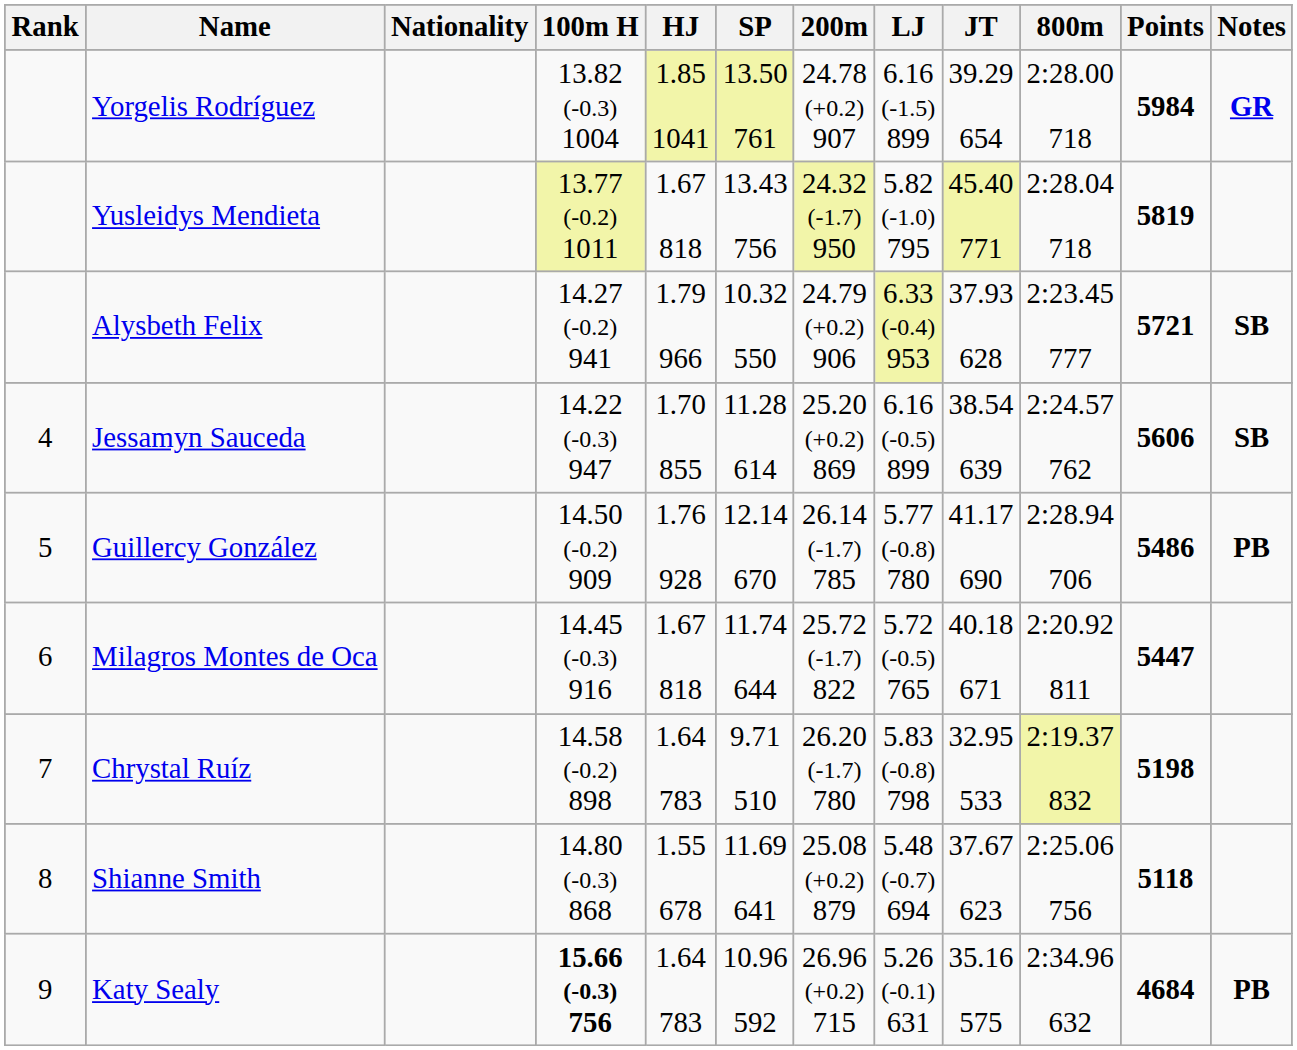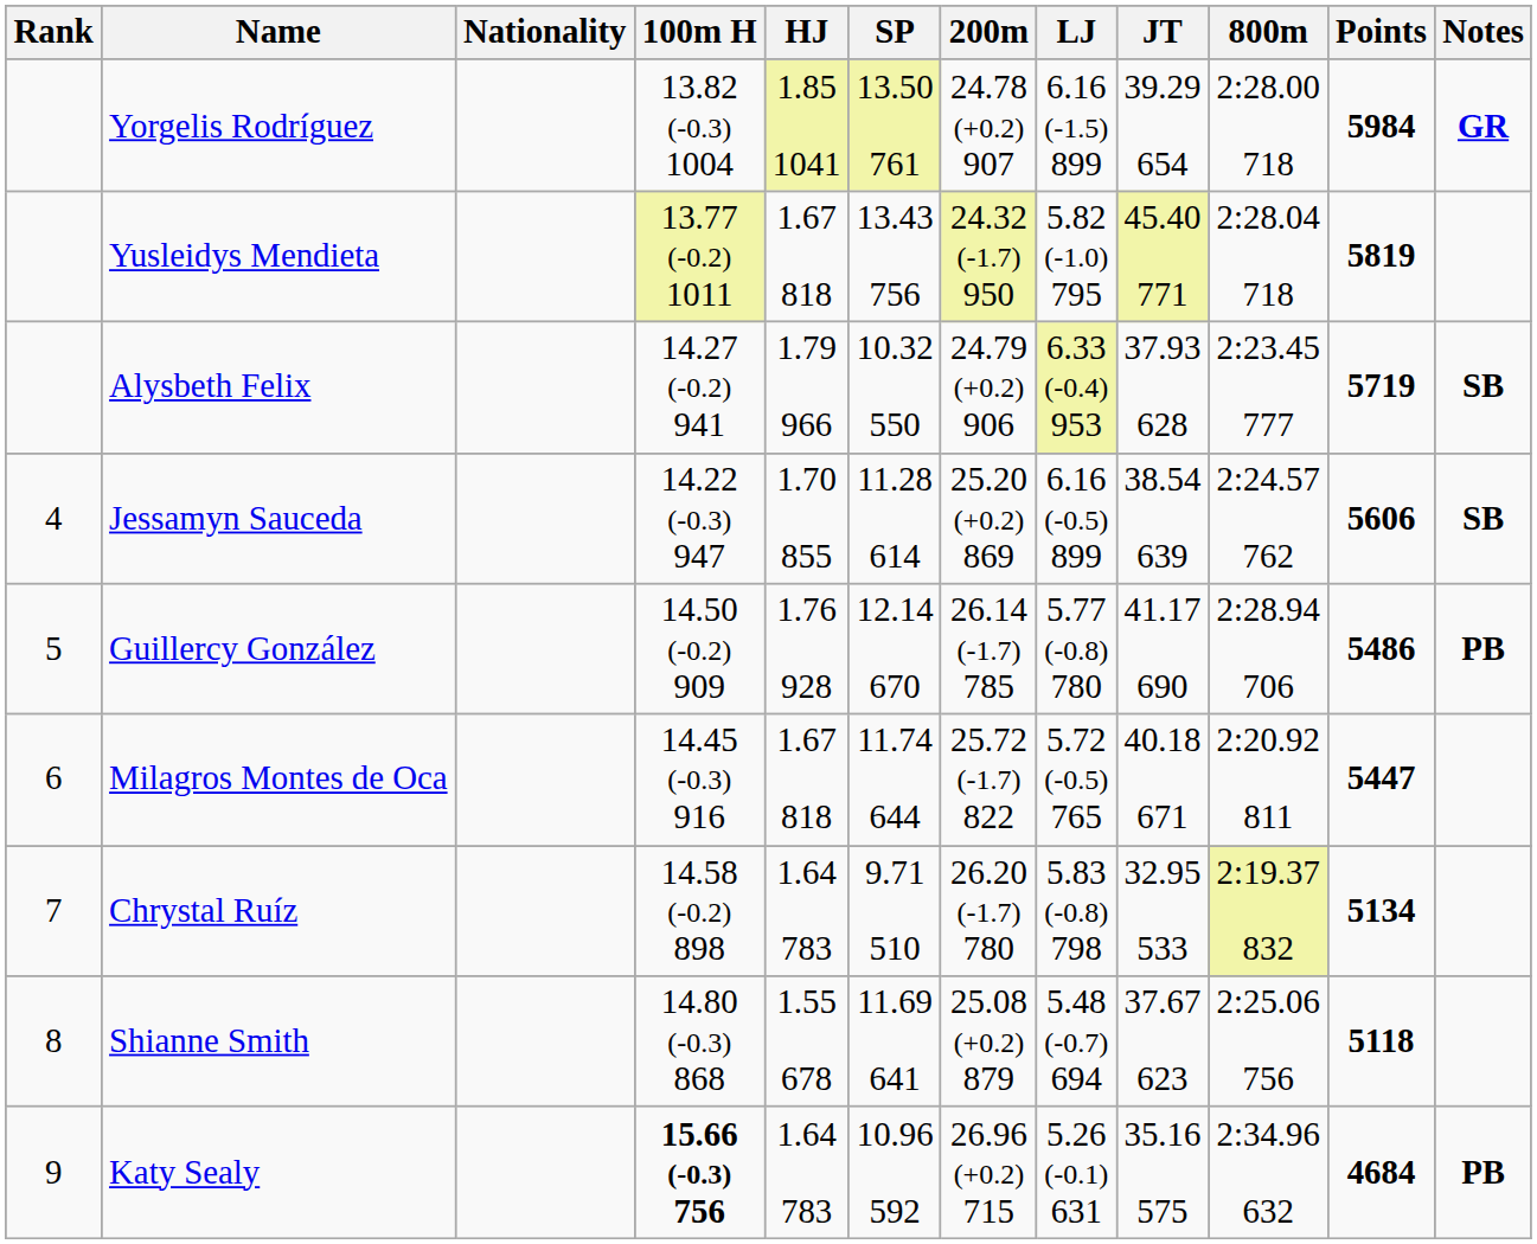Alysbeth Felix | Points: 5721 -> 5719
Chrystal Ruíz | Points: 5198 -> 5134
